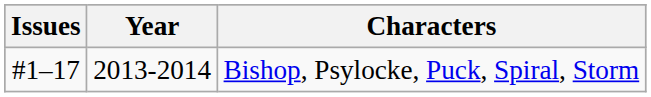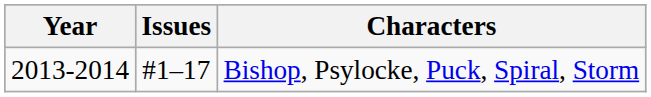columns swapped: Issues <-> Year
